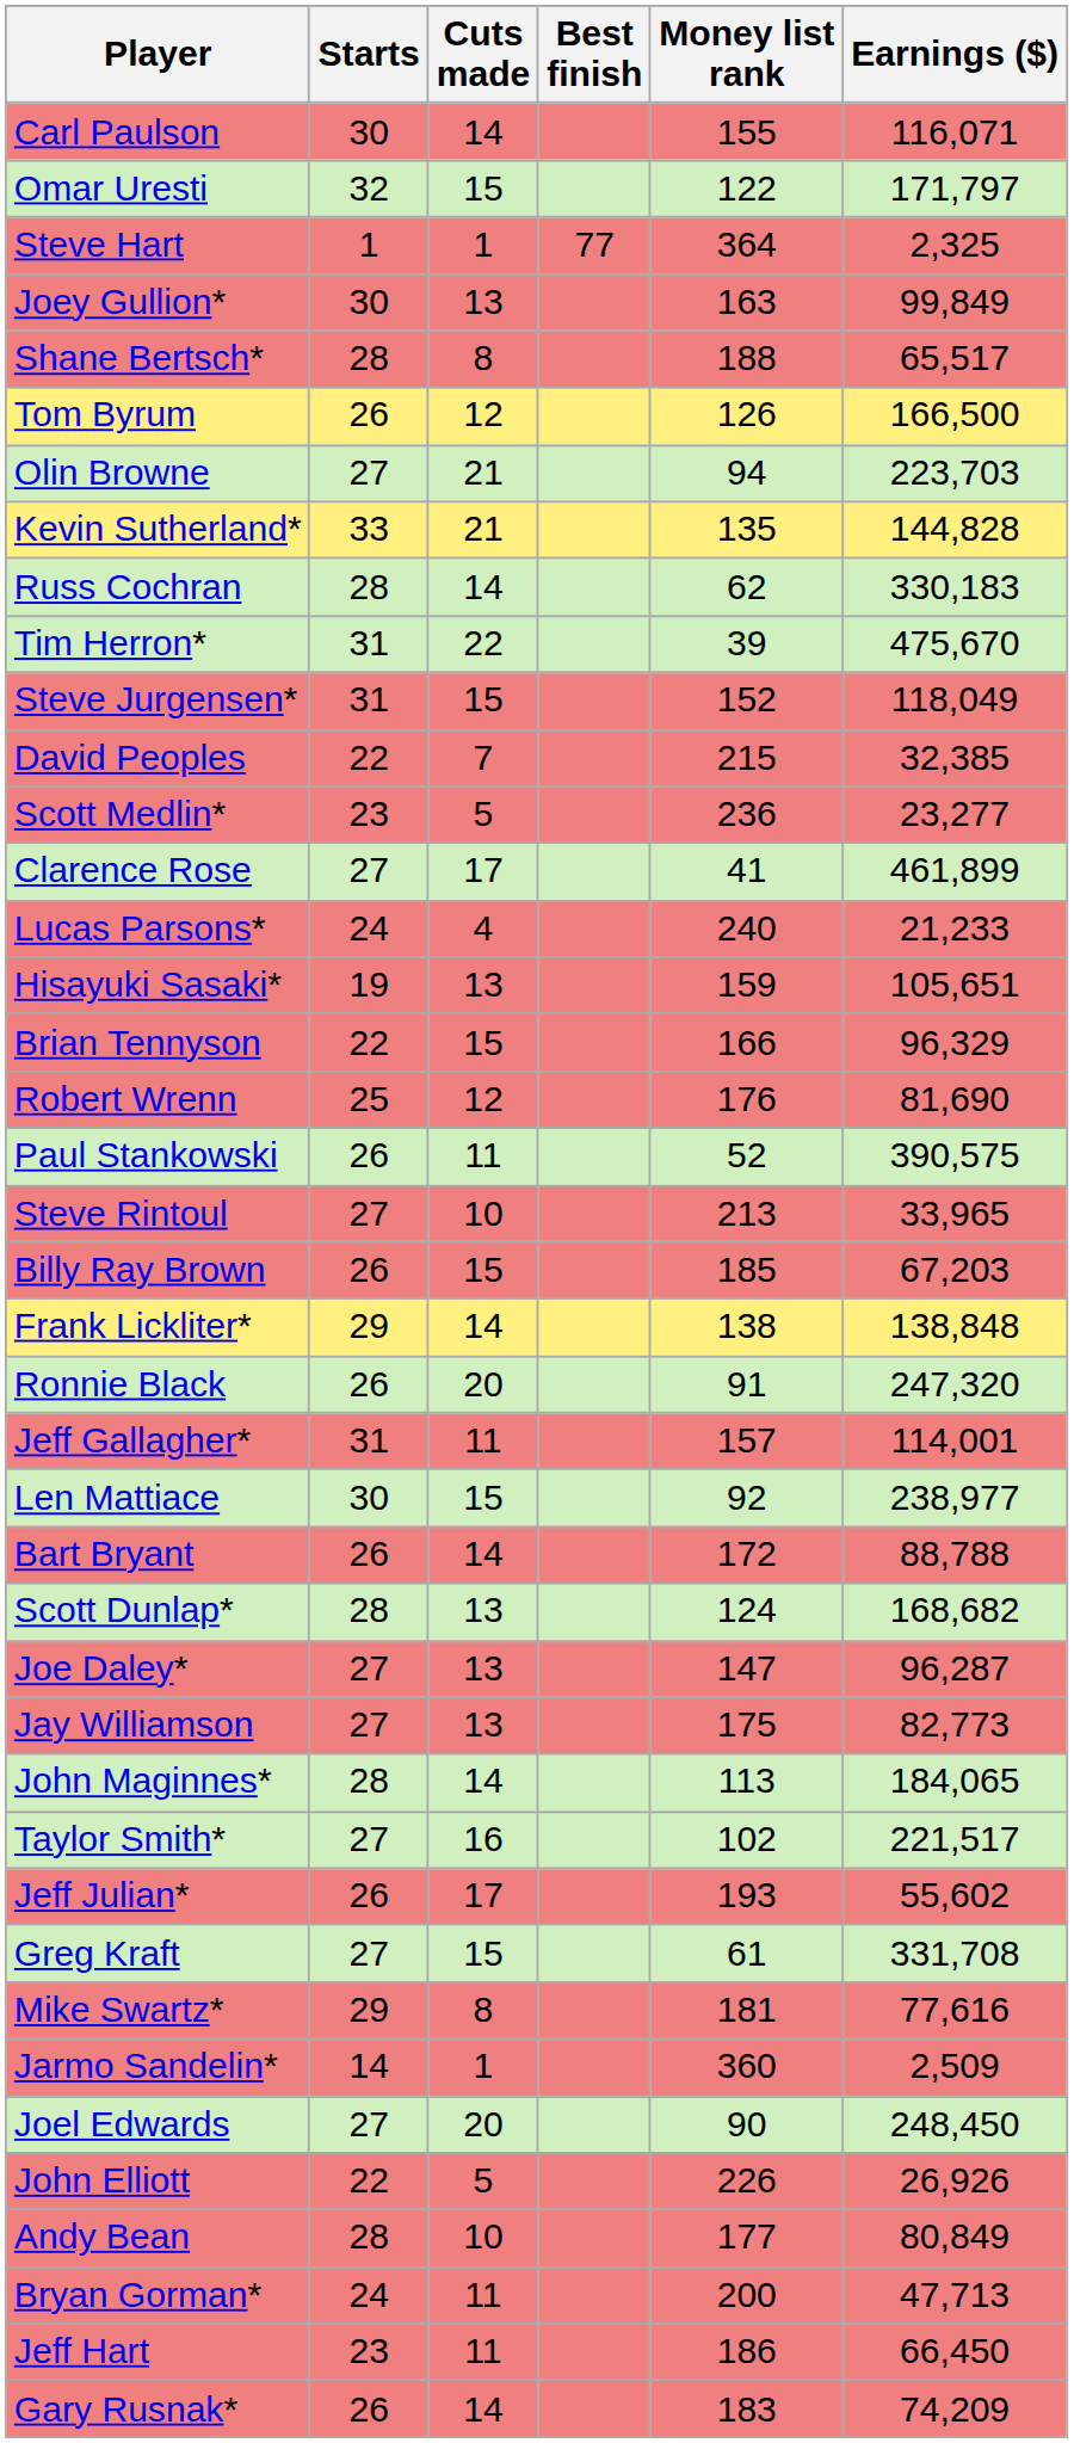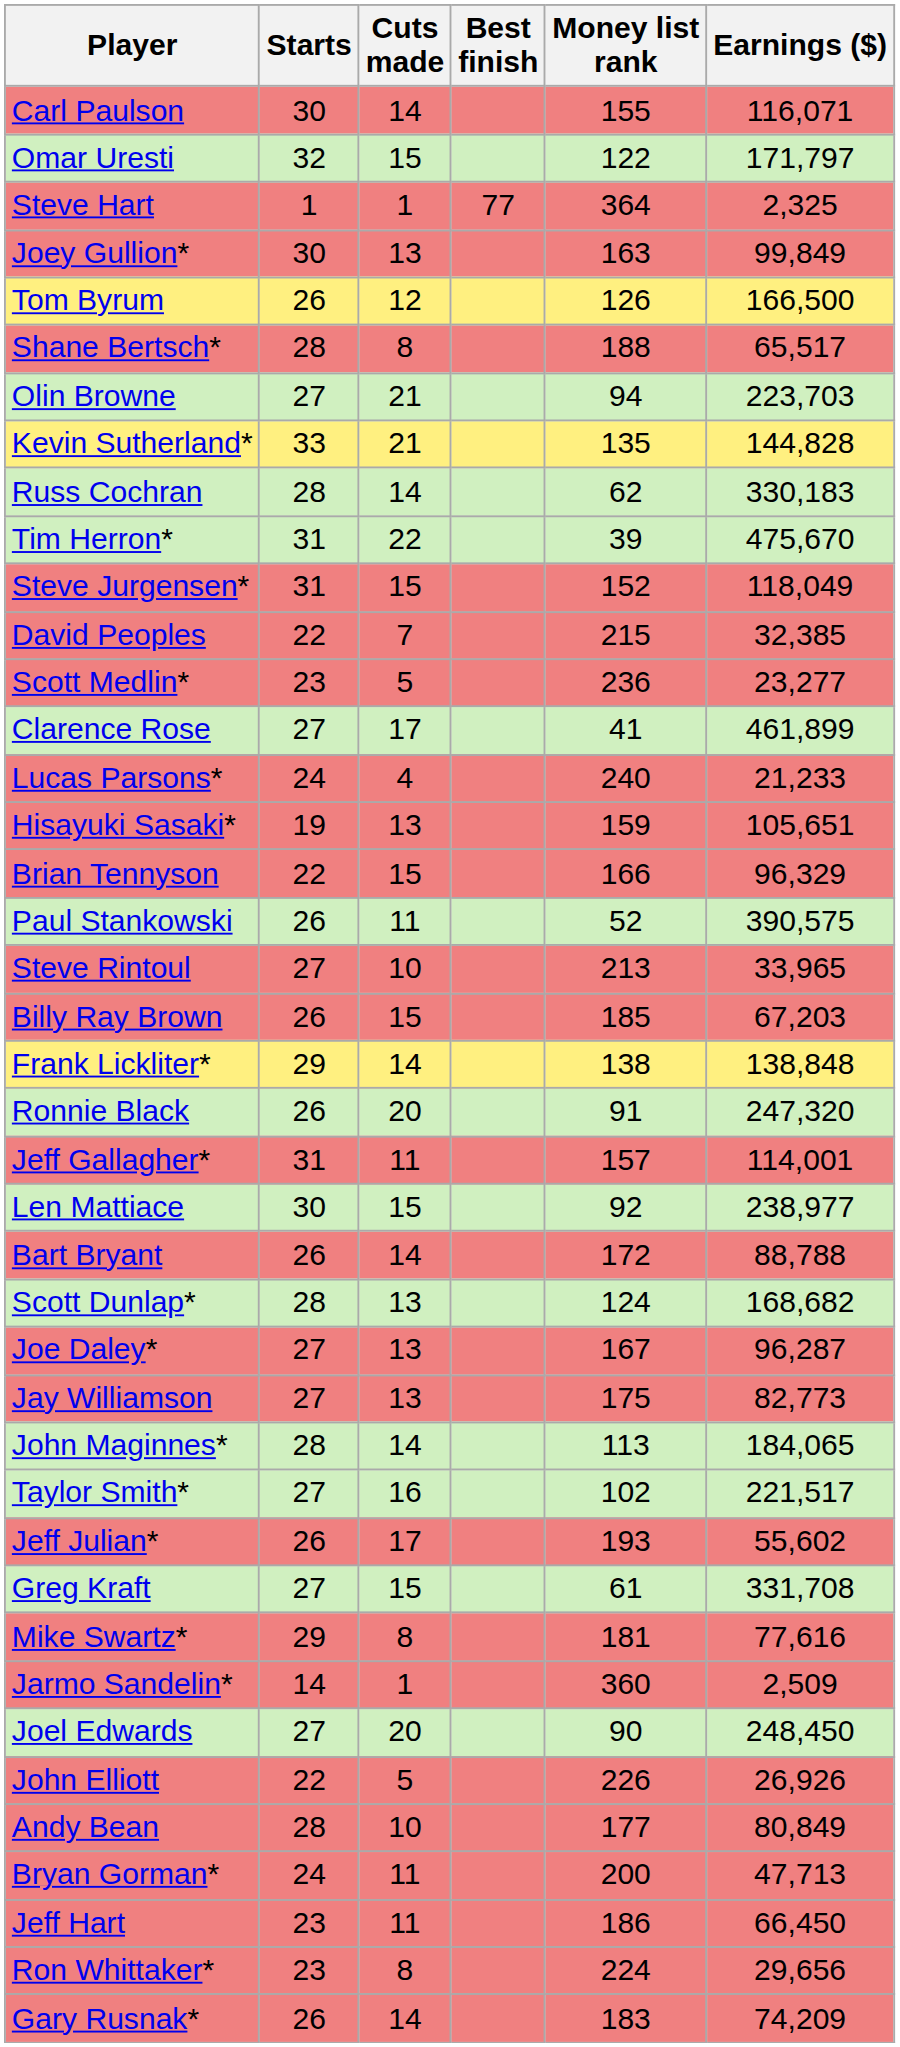rows swapped: Shane Bertsch* <-> Tom Byrum
- row: Robert Wrenn | 25 | 12 | 176 | 81,690
Joe Daley* | Money list rank: 147 -> 167
+ row: Ron Whittaker* | 23 | 8 | 224 | 29,656
